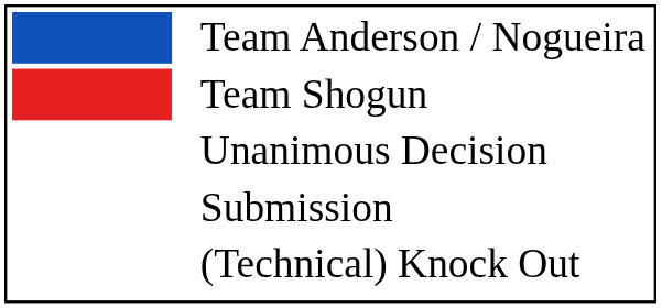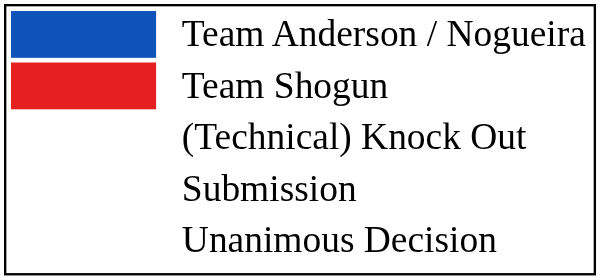rows swapped: Unanimous Decision <-> (Technical) Knock Out
